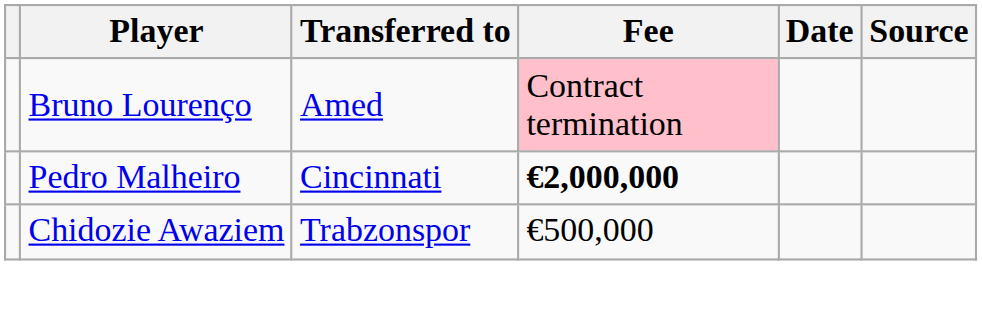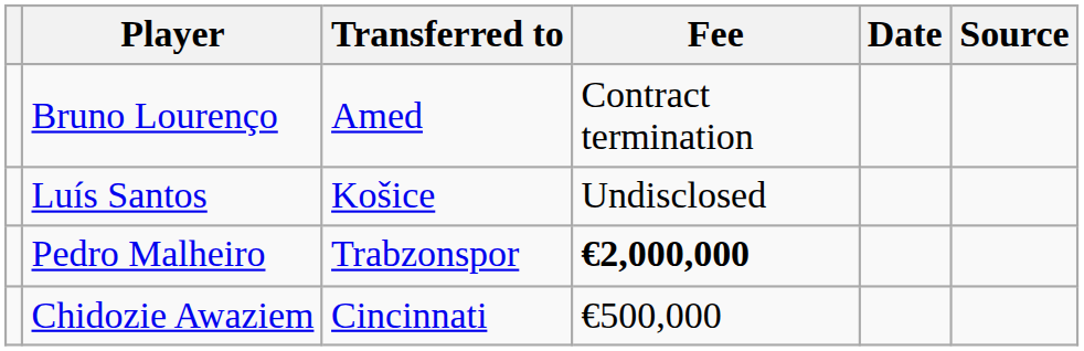Bruno Lourenço | Fee: pink background -> no background
+ row: Luís Santos | Košice | Undisclosed
Pedro Malheiro | Transferred to: Cincinnati -> Trabzonspor
Chidozie Awaziem | Transferred to: Trabzonspor -> Cincinnati
